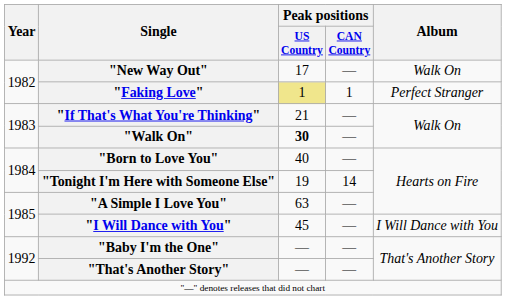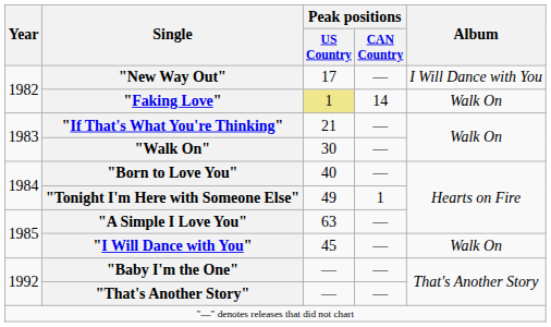"New Way Out" | Album: Walk On -> I Will Dance with You
"Faking Love" | Peak positions / CAN Country: 1 -> 14
"Faking Love" | Album: Perfect Stranger -> Walk On
"Walk On" | Peak positions / US Country: bold -> normal
"Tonight I'm Here with Someone Else" | Peak positions / US Country: 19 -> 49
"Tonight I'm Here with Someone Else" | Peak positions / CAN Country: 14 -> 1
"I Will Dance with You" | Album: I Will Dance with You -> Walk On
